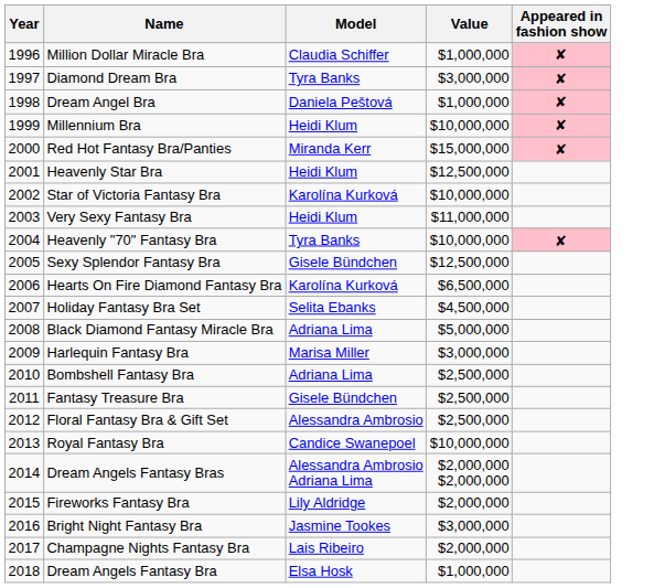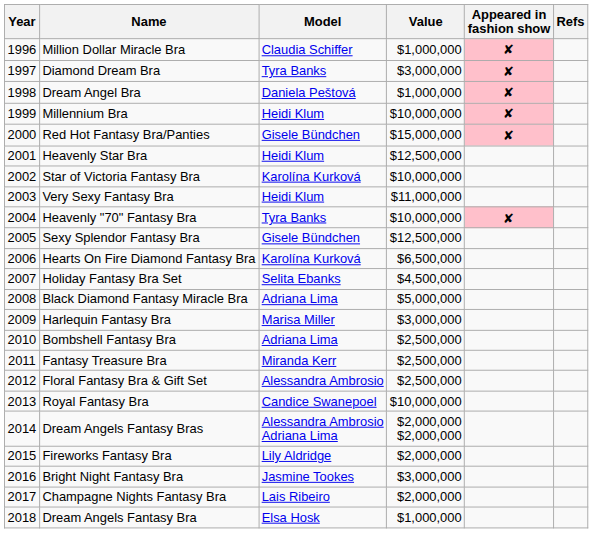+ column: Refs
Red Hot Fantasy Bra/Panties | Model: Miranda Kerr -> Gisele Bündchen
Fantasy Treasure Bra | Model: Gisele Bündchen -> Miranda Kerr
